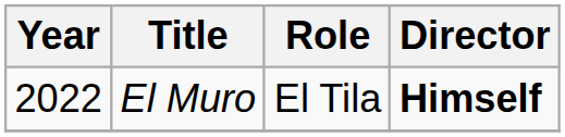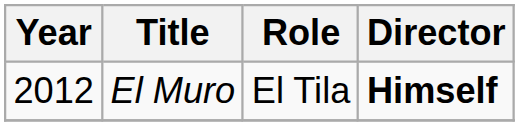El Muro | Year: 2022 -> 2012
